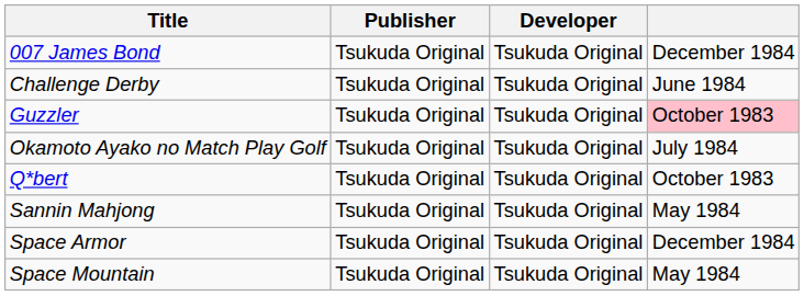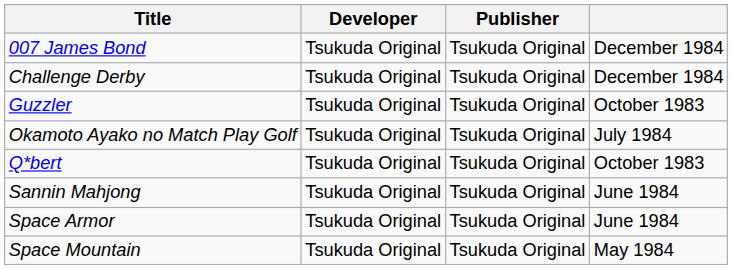columns swapped: Developer <-> Publisher
Challenge Derby | column 4: June 1984 -> December 1984
Guzzler | column 4: pink background -> no background
Sannin Mahjong | column 4: May 1984 -> June 1984
Space Armor | column 4: December 1984 -> June 1984
